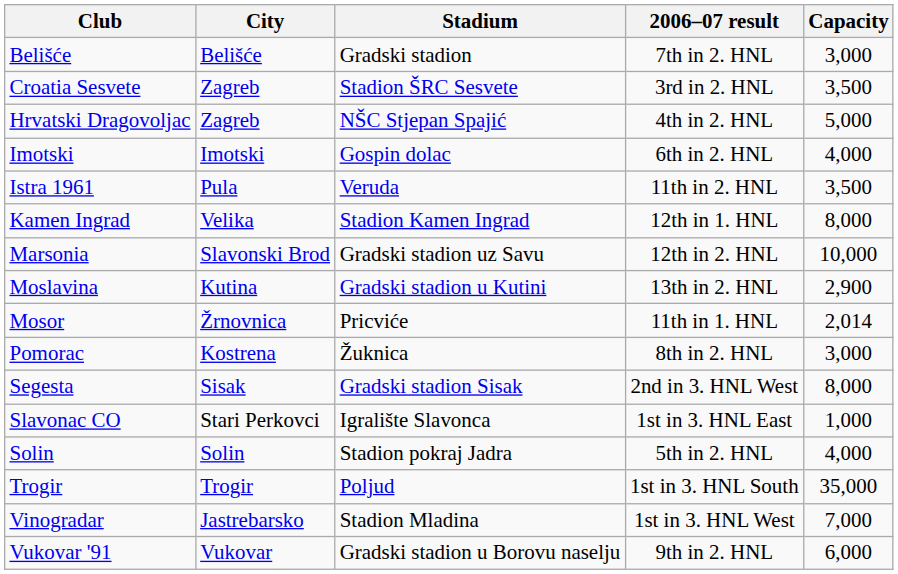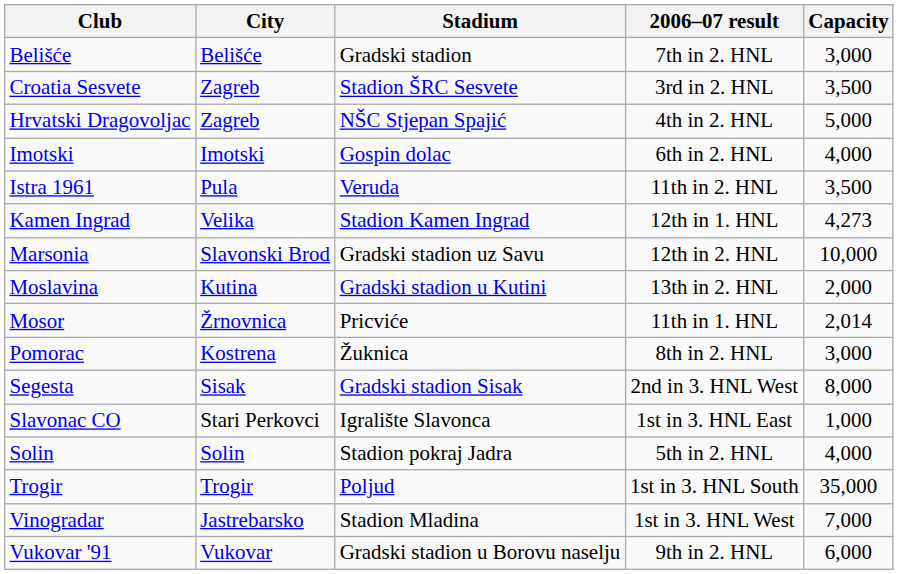Kamen Ingrad | Capacity: 8,000 -> 4,273
Moslavina | Capacity: 2,900 -> 2,000
